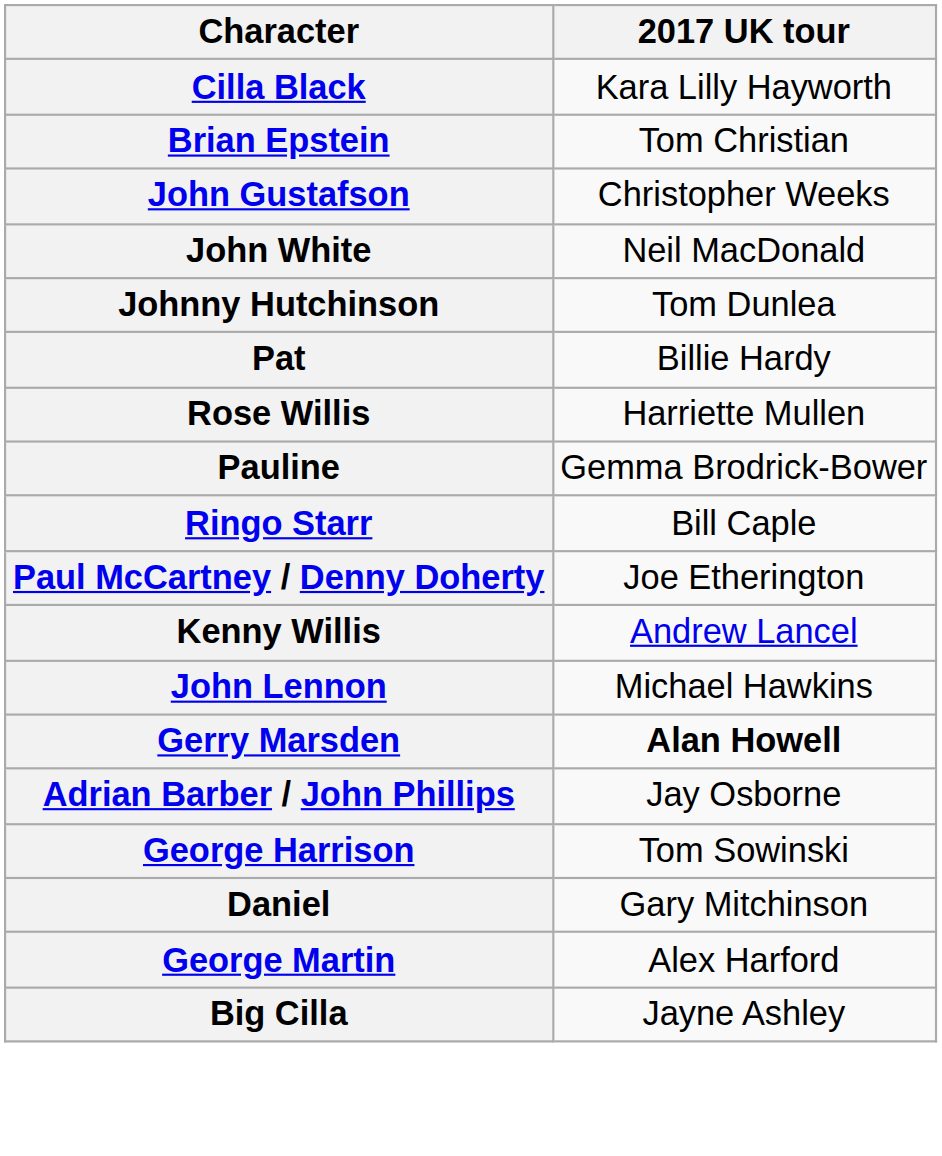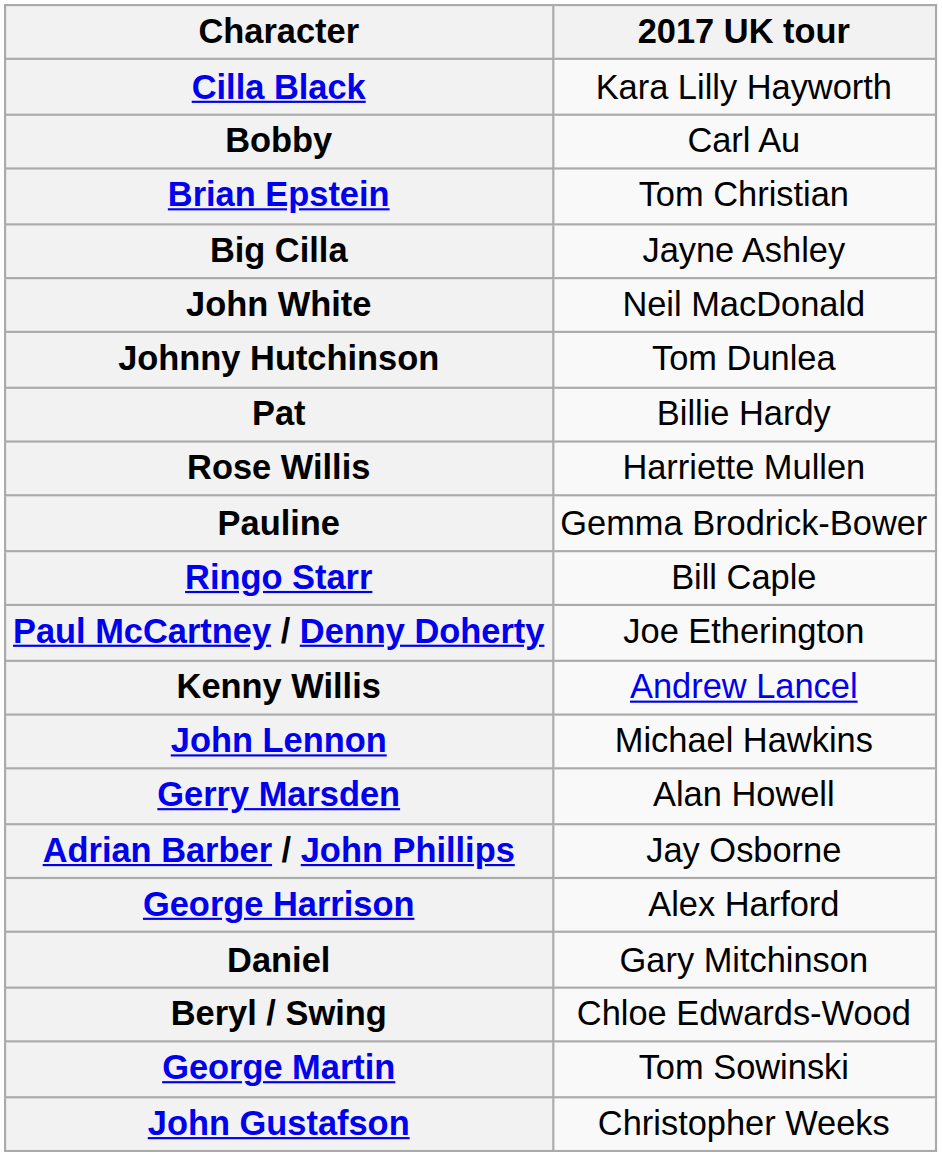+ row: Bobby | Carl Au
rows swapped: Big Cilla <-> John Gustafson
Gerry Marsden | 2017 UK tour: bold -> normal
George Harrison | 2017 UK tour: Tom Sowinski -> Alex Harford
+ row: Beryl / Swing | Chloe Edwards-Wood
George Martin | 2017 UK tour: Alex Harford -> Tom Sowinski
